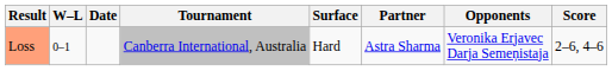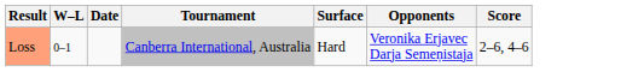- column: Partner | Astra Sharma
